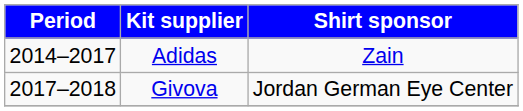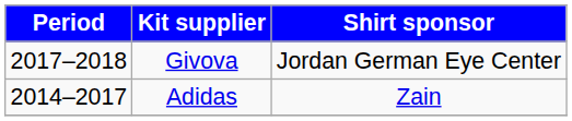rows swapped: Adidas <-> Givova
